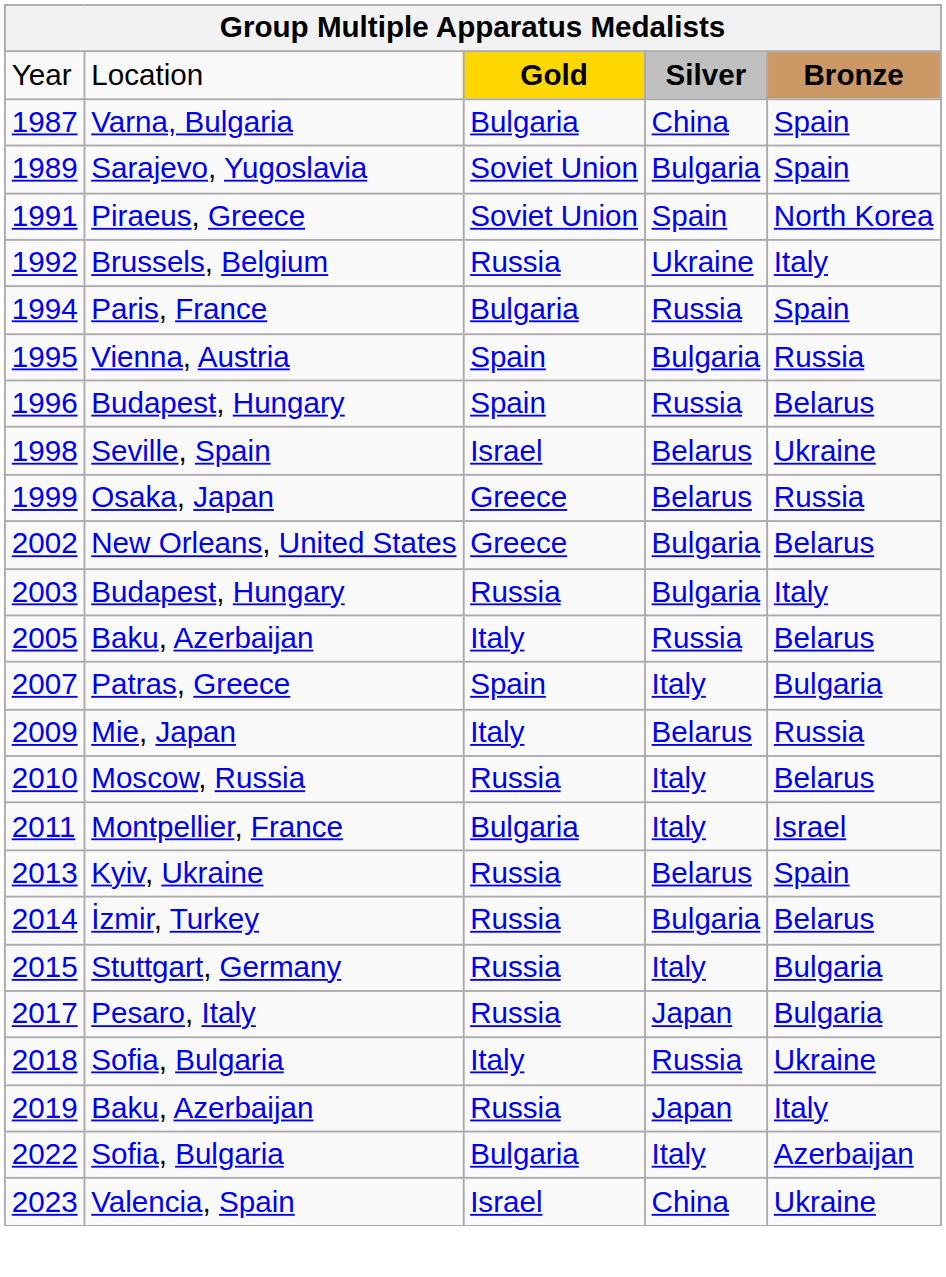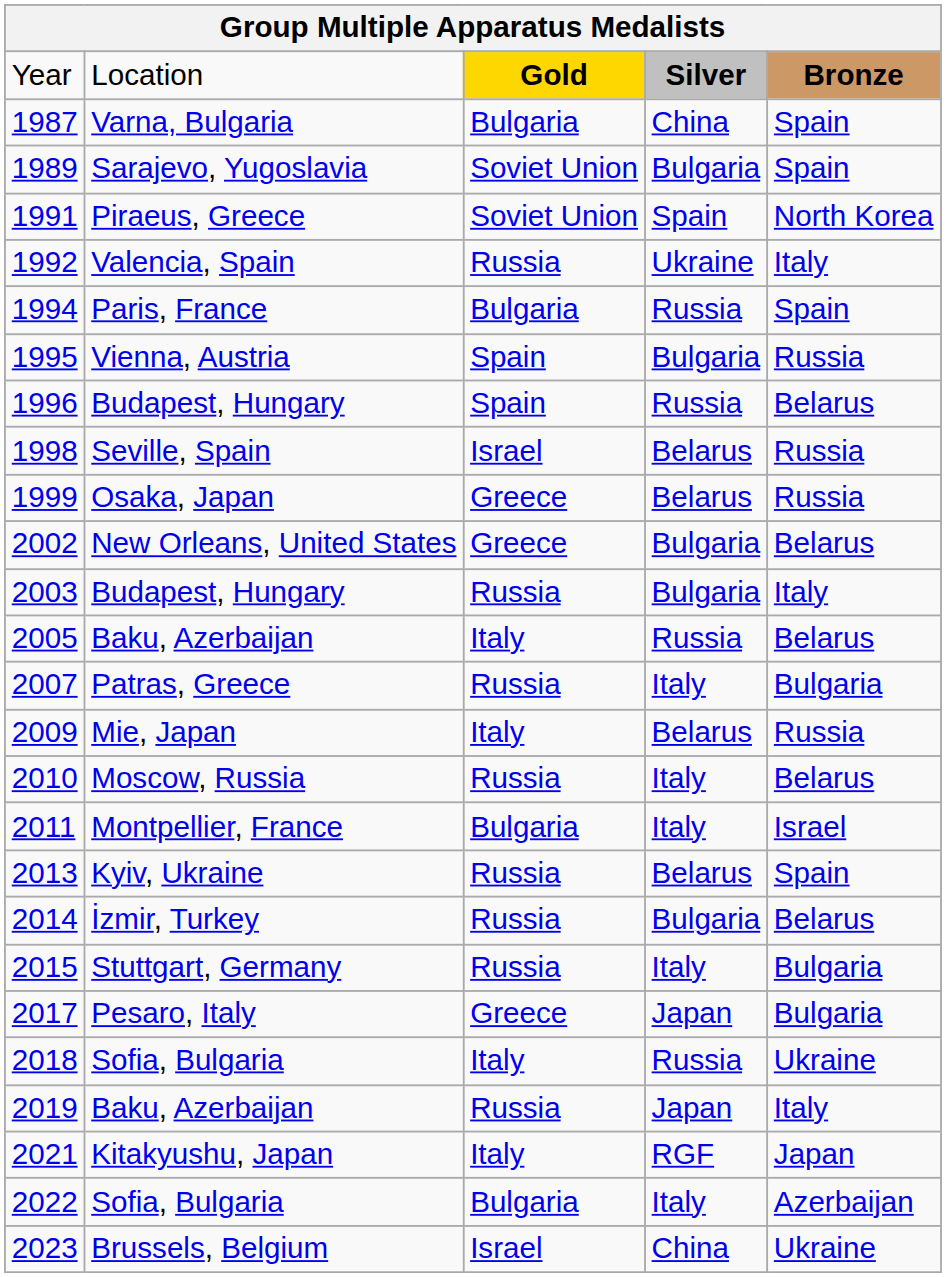1992 | column 2: Brussels, Belgium -> Valencia, Spain
1998 | column 5: Ukraine -> Russia
2007 | column 3: Spain -> Russia
2017 | column 3: Russia -> Greece
+ row: 2021 | Kitakyushu, Japan | Italy | RGF | Japan
2023 | column 2: Valencia, Spain -> Brussels, Belgium
